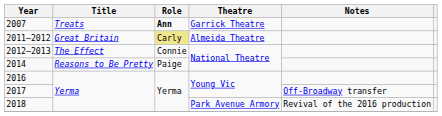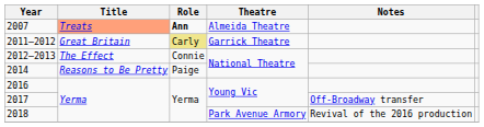2007 | Title: no background -> lightsalmon background
2007 | Theatre: Garrick Theatre -> Almeida Theatre
2011–2012 | Theatre: Almeida Theatre -> Garrick Theatre
